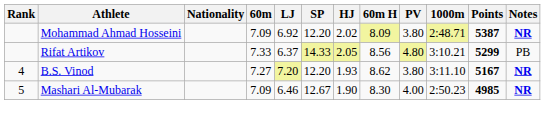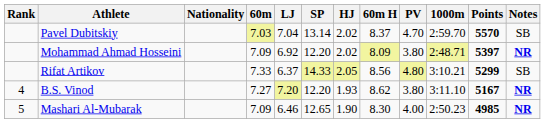+ row: Pavel Dubitskiy | 7.03 | 7.04 | 13.14 | 2.02 | 8.37 | 4.70 | 2:59.70 | 5570 | SB
Mohammad Ahmad Hosseini | Points: 5387 -> 5397
Rifat Artikov | Notes: PB -> SB
Mashari Al-Mubarak | SP: 12.67 -> 12.65
